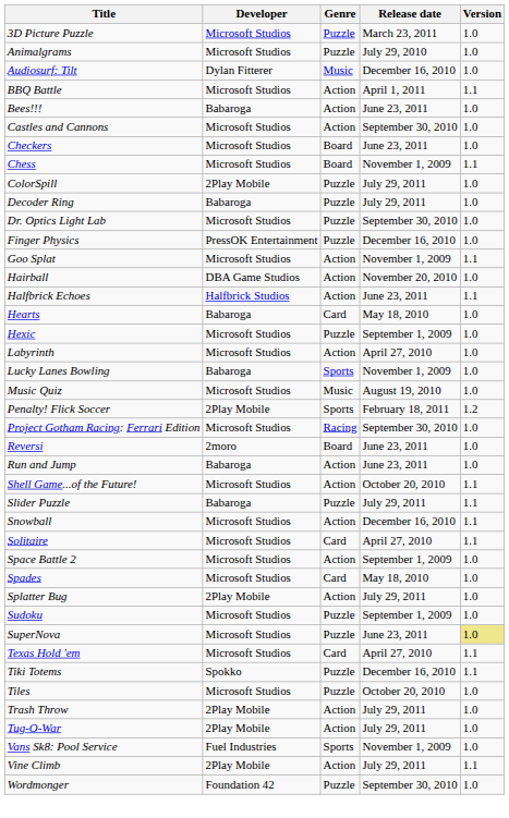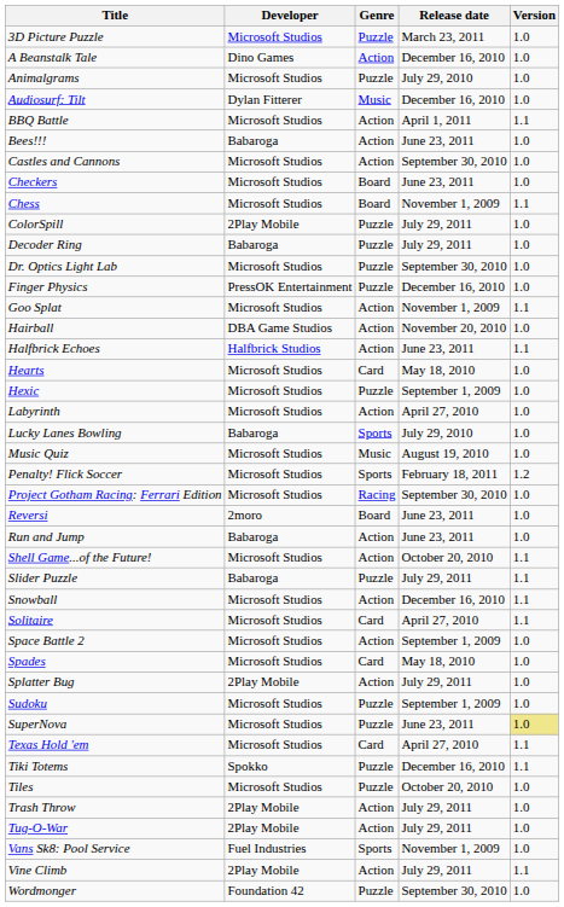+ row: A Beanstalk Tale | Dino Games | Action | December 16, 2010 | 1.0
Hearts | Developer: Babaroga -> Microsoft Studios
Lucky Lanes Bowling | Release date: November 1, 2009 -> July 29, 2010
Penalty! Flick Soccer | Developer: 2Play Mobile -> Microsoft Studios
